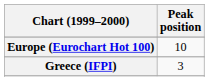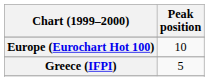Greece (IFPI) | Peak position: 3 -> 5
